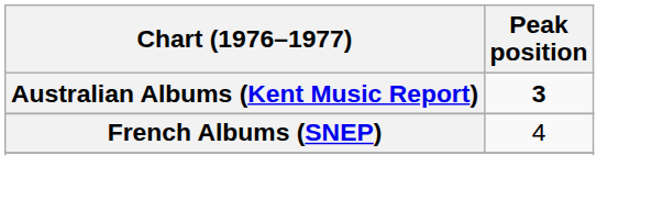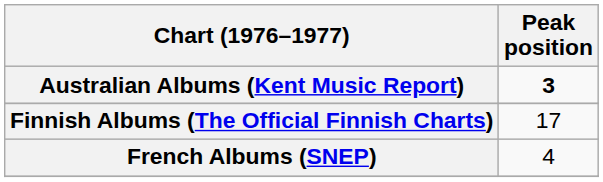+ row: Finnish Albums (The Official Finnish Charts) | 17
